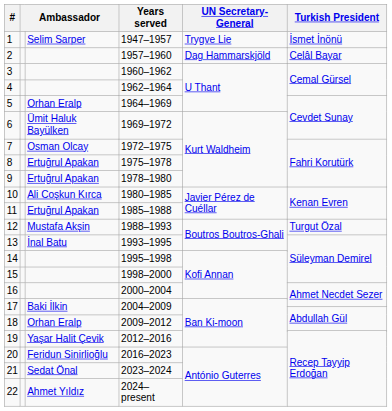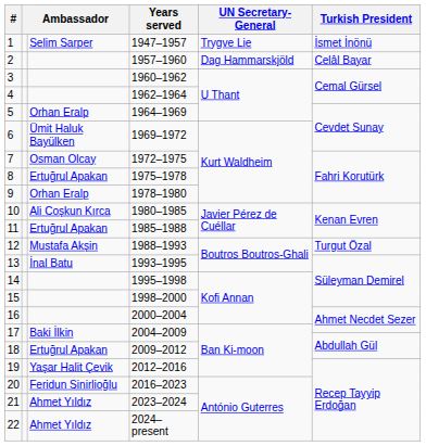9 | column 3: Ertuğrul Apakan -> Orhan Eralp
18 | column 3: Orhan Eralp -> Ertuğrul Apakan
21 | column 3: Sedat Önal -> Ahmet Yıldız
